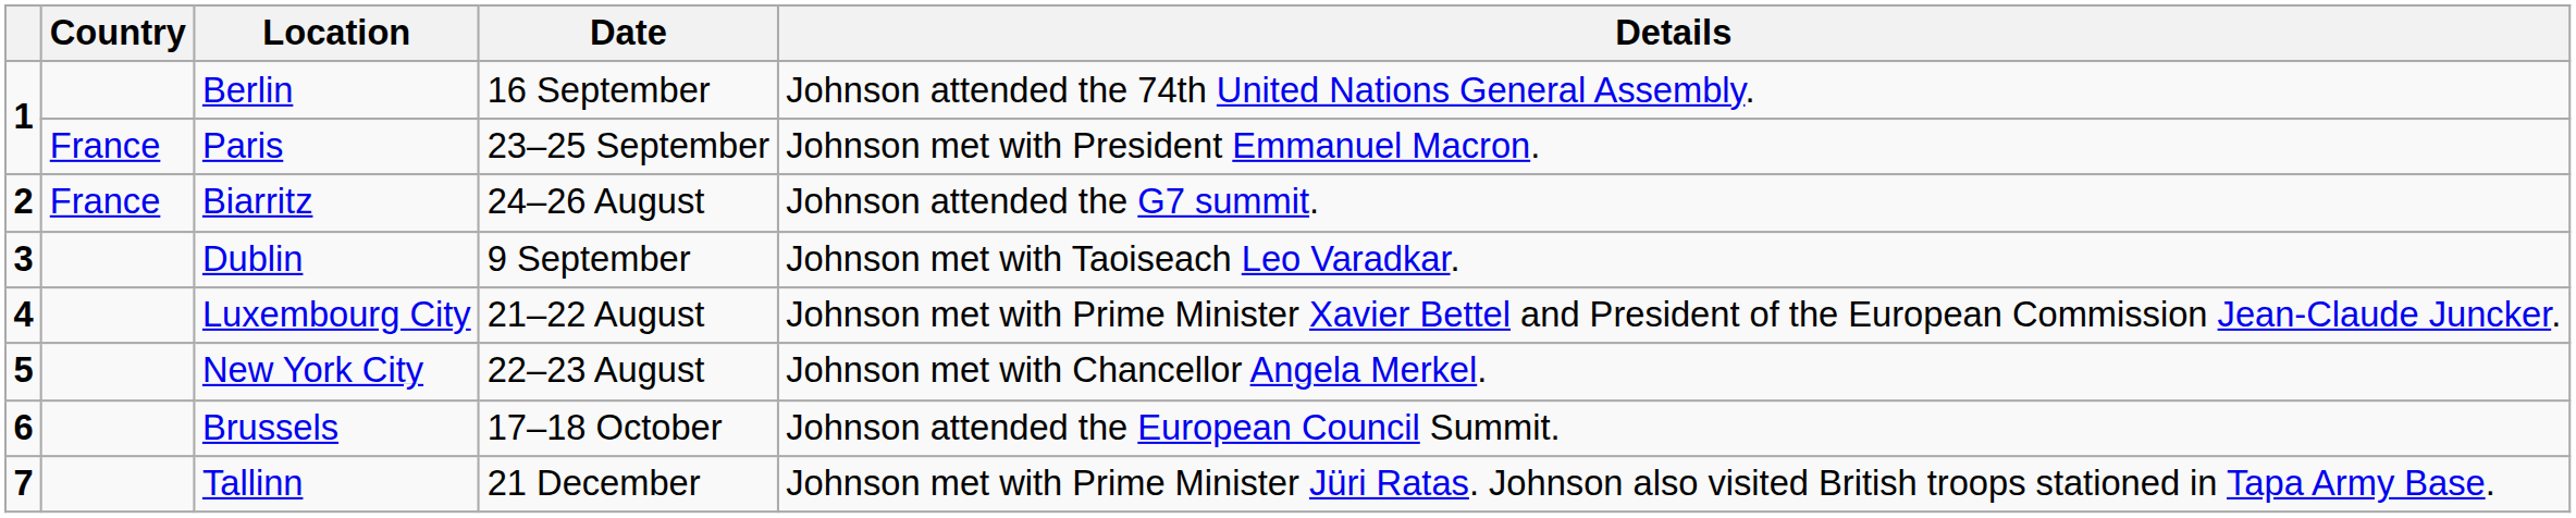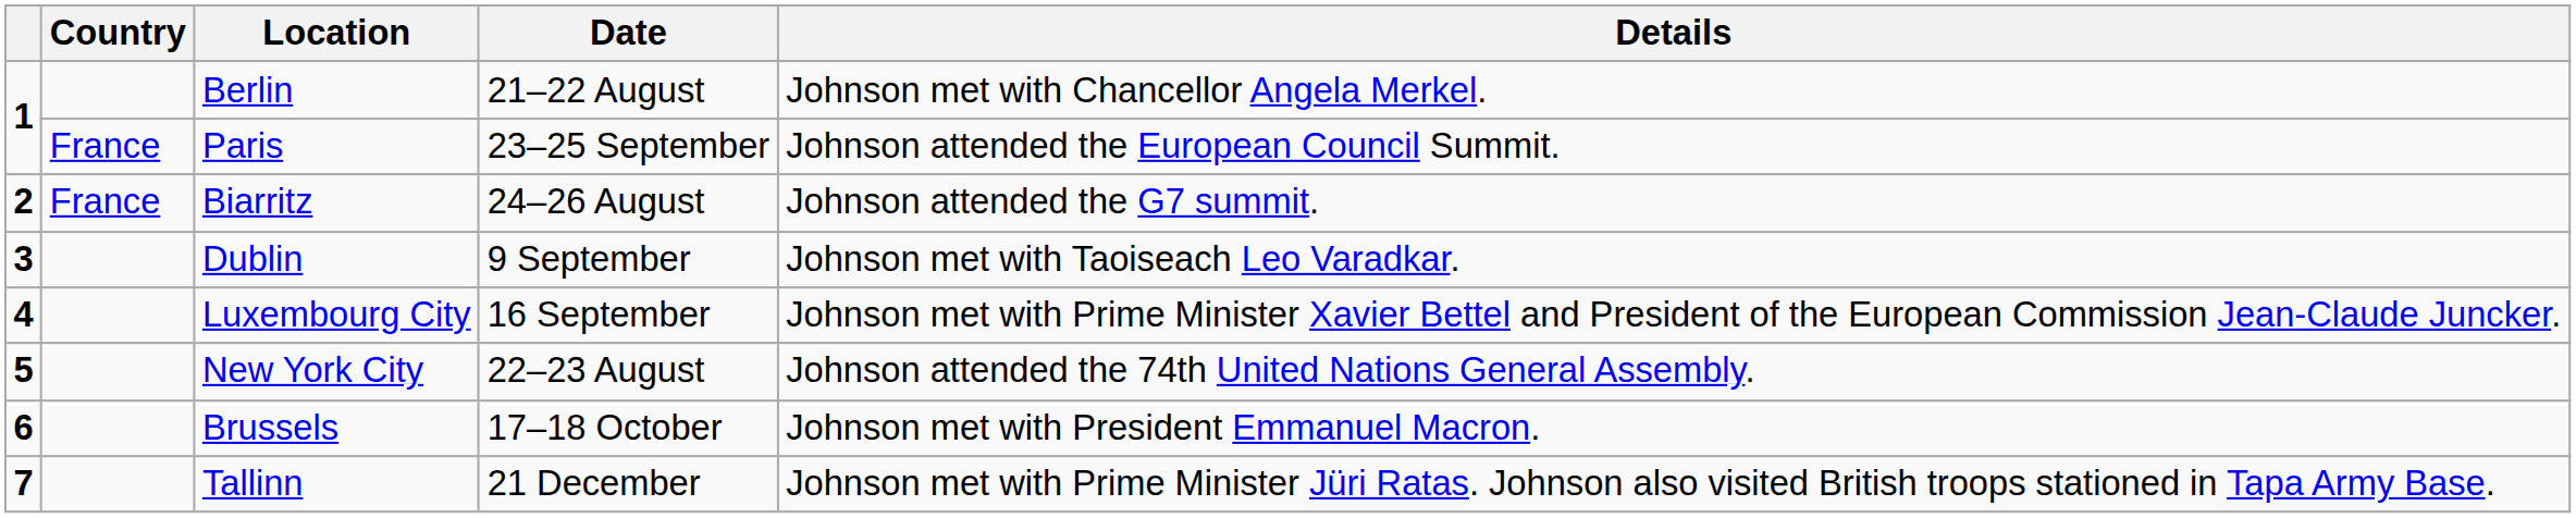Berlin | Date: 16 September -> 21–22 August
Berlin | Details: Johnson attended the 74th United Nations General Assembly. -> Johnson met with Chancellor Angela Merkel.
Paris | Details: Johnson met with President Emmanuel Macron. -> Johnson attended the European Council Summit.
Luxembourg City | Date: 21–22 August -> 16 September
New York City | Details: Johnson met with Chancellor Angela Merkel. -> Johnson attended the 74th United Nations General Assembly.
Brussels | Details: Johnson attended the European Council Summit. -> Johnson met with President Emmanuel Macron.
